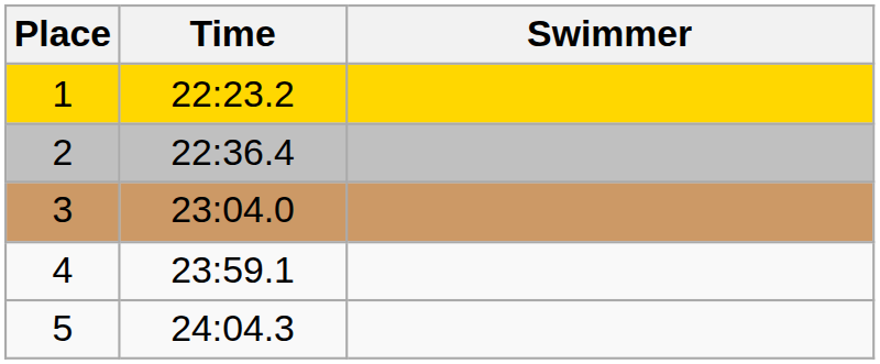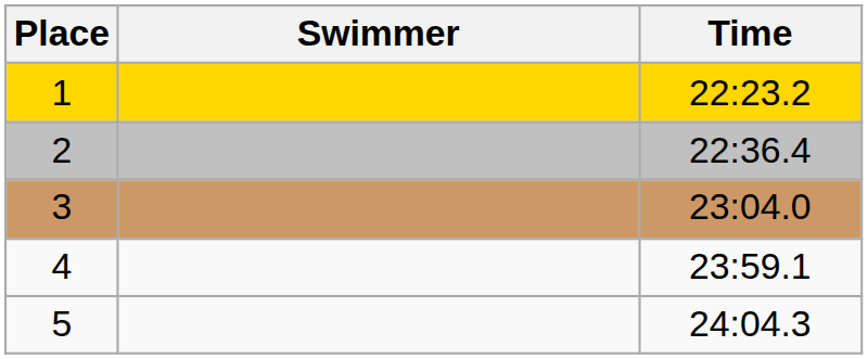columns swapped: Swimmer <-> Time
